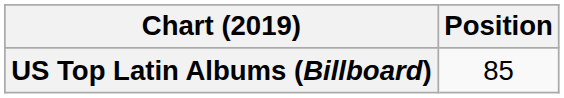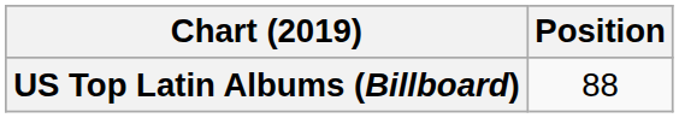US Top Latin Albums (Billboard) | Position: 85 -> 88
